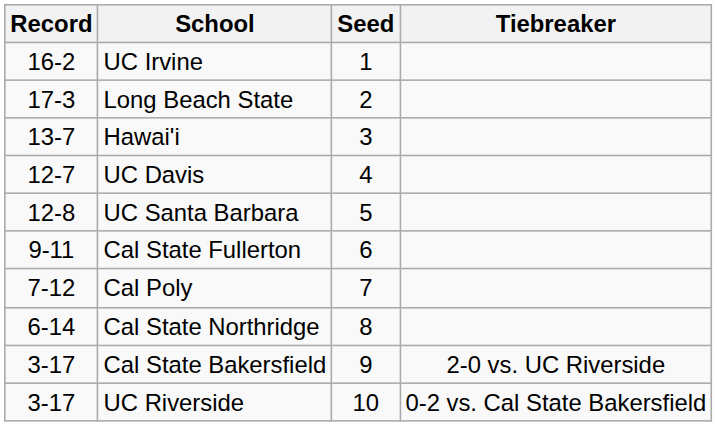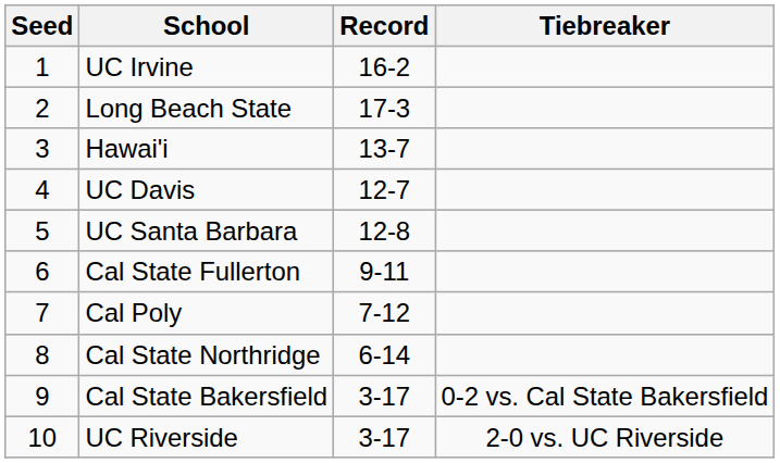columns swapped: Seed <-> Record
Cal State Bakersfield | Tiebreaker: 2-0 vs. UC Riverside -> 0-2 vs. Cal State Bakersfield
UC Riverside | Tiebreaker: 0-2 vs. Cal State Bakersfield -> 2-0 vs. UC Riverside
